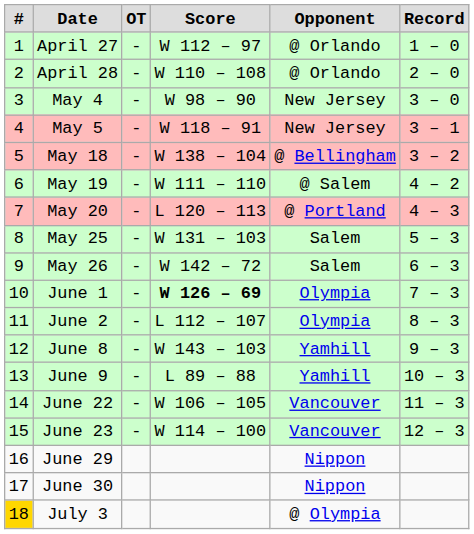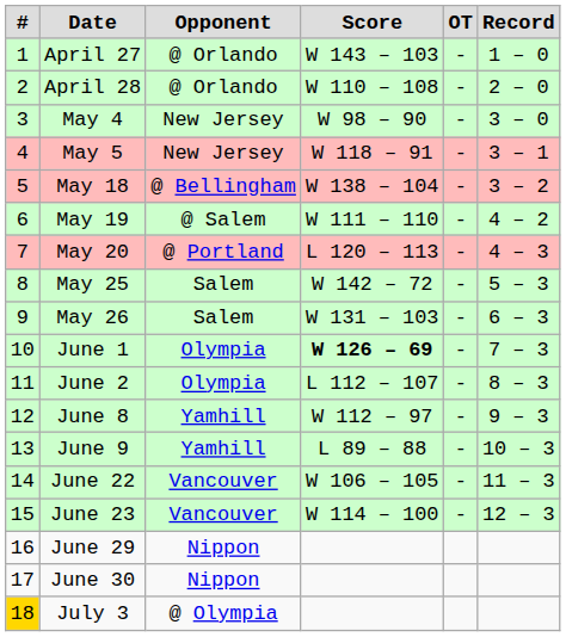columns swapped: Opponent <-> OT
April 27 | Score: W 112 – 97 -> W 143 – 103
May 25 | Score: W 131 – 103 -> W 142 – 72
May 26 | Score: W 142 – 72 -> W 131 – 103
June 8 | Score: W 143 – 103 -> W 112 – 97
